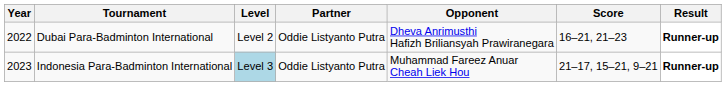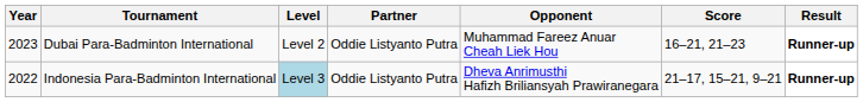Dubai Para-Badminton International | Year: 2022 -> 2023
Dubai Para-Badminton International | Opponent: Dheva Anrimusthi Hafizh Briliansyah Prawiranegara -> Muhammad Fareez Anuar Cheah Liek Hou
Indonesia Para-Badminton International | Year: 2023 -> 2022
Indonesia Para-Badminton International | Opponent: Muhammad Fareez Anuar Cheah Liek Hou -> Dheva Anrimusthi Hafizh Briliansyah Prawiranegara
